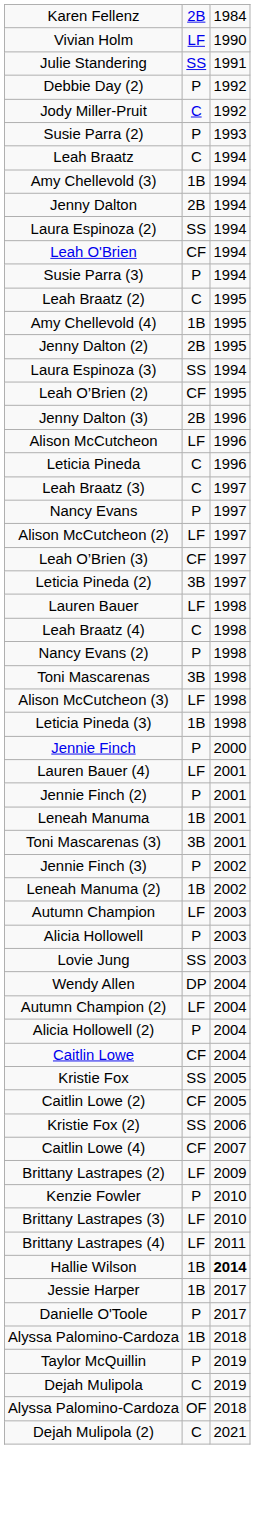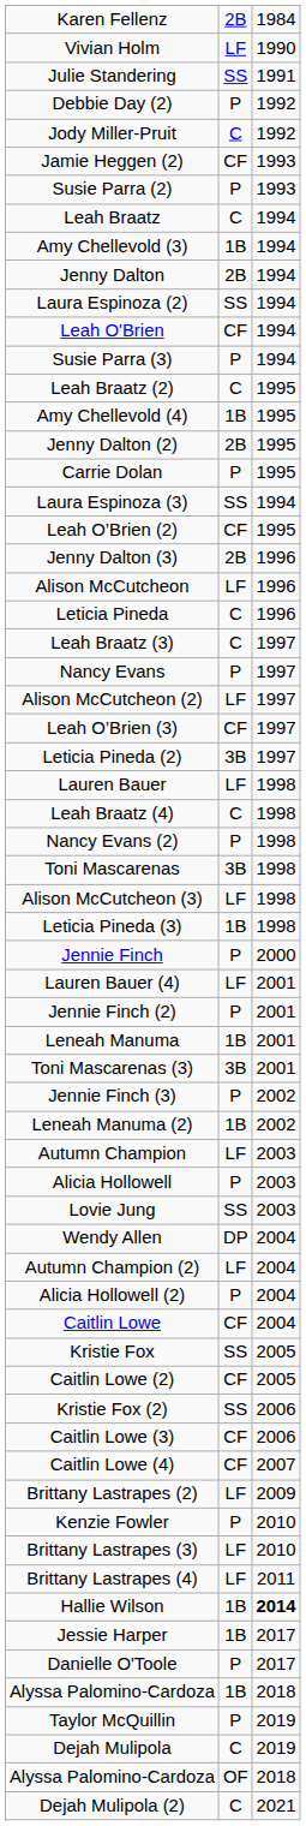+ row: Jamie Heggen (2) | CF | 1993
+ row: Carrie Dolan | P | 1995
+ row: Caitlin Lowe (3) | CF | 2006
